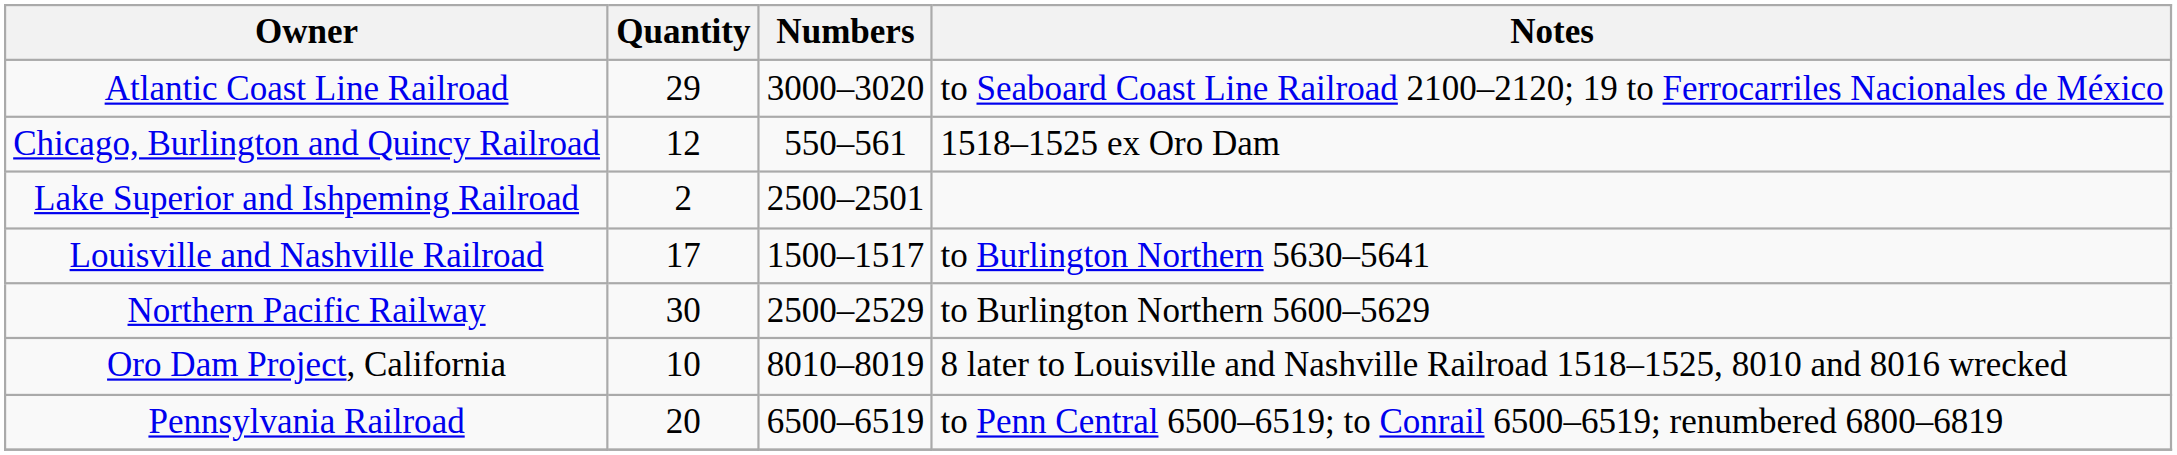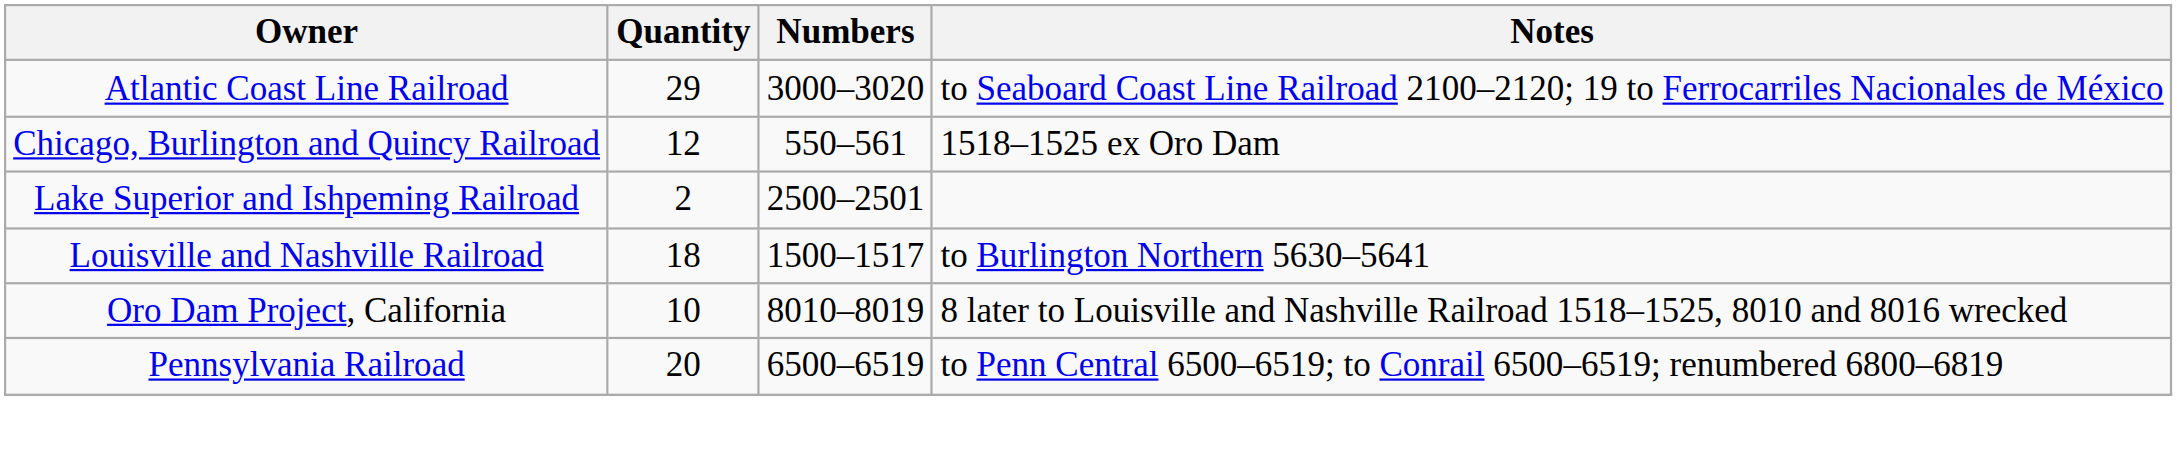Louisville and Nashville Railroad | Quantity: 17 -> 18
- row: Northern Pacific Railway | 30 | 2500–2529 | to Burlington Northern 5600–5629
